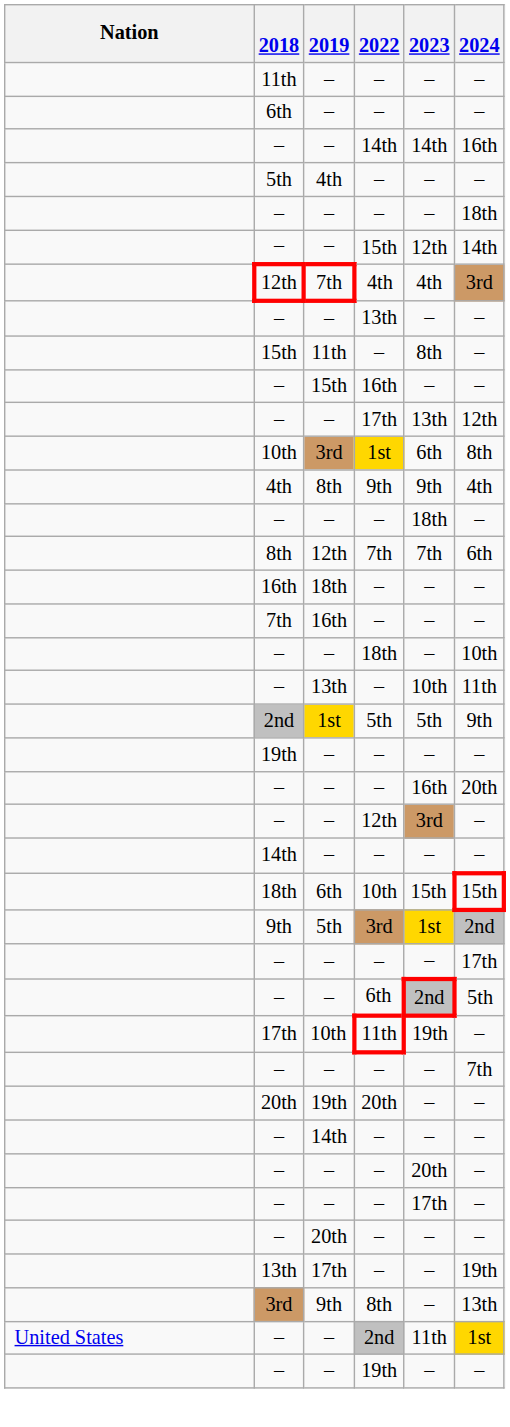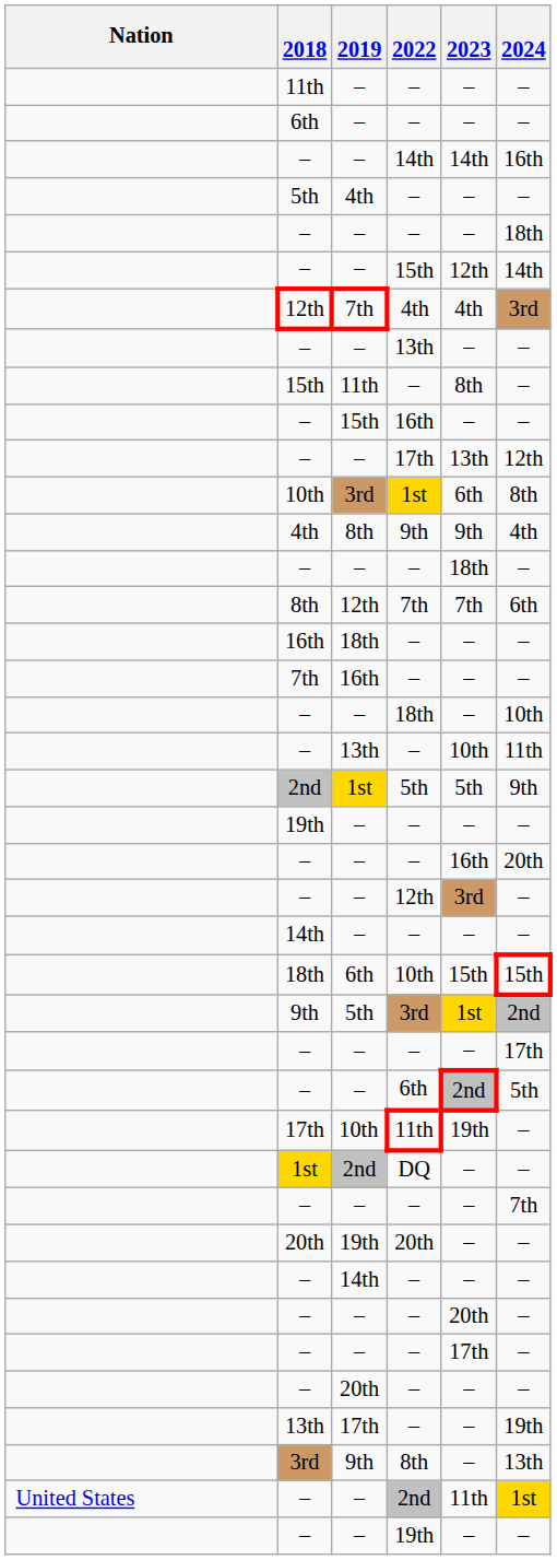+ row: 1st | 2nd | DQ | – | –
